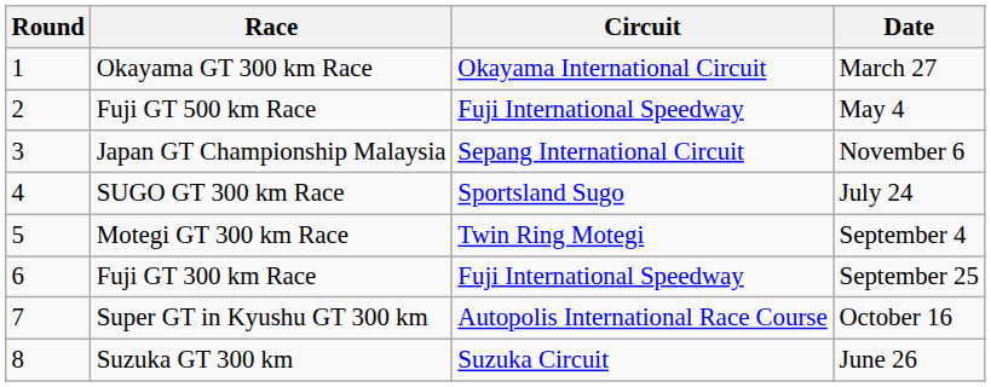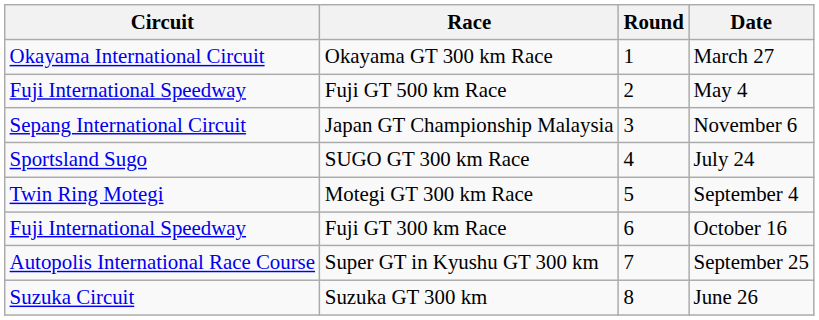columns swapped: Round <-> Circuit
Fuji GT 300 km Race | Date: September 25 -> October 16
Super GT in Kyushu GT 300 km | Date: October 16 -> September 25
